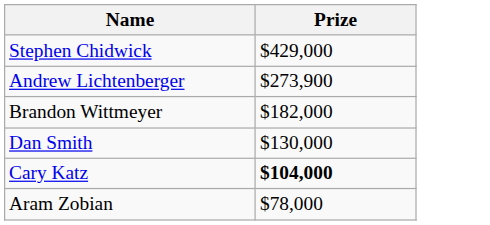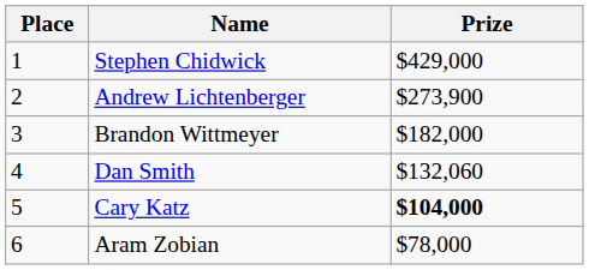+ column: Place | 1 | 2 | 3 | 4 | 5 | 6
Dan Smith | Prize: $130,000 -> $132,060
